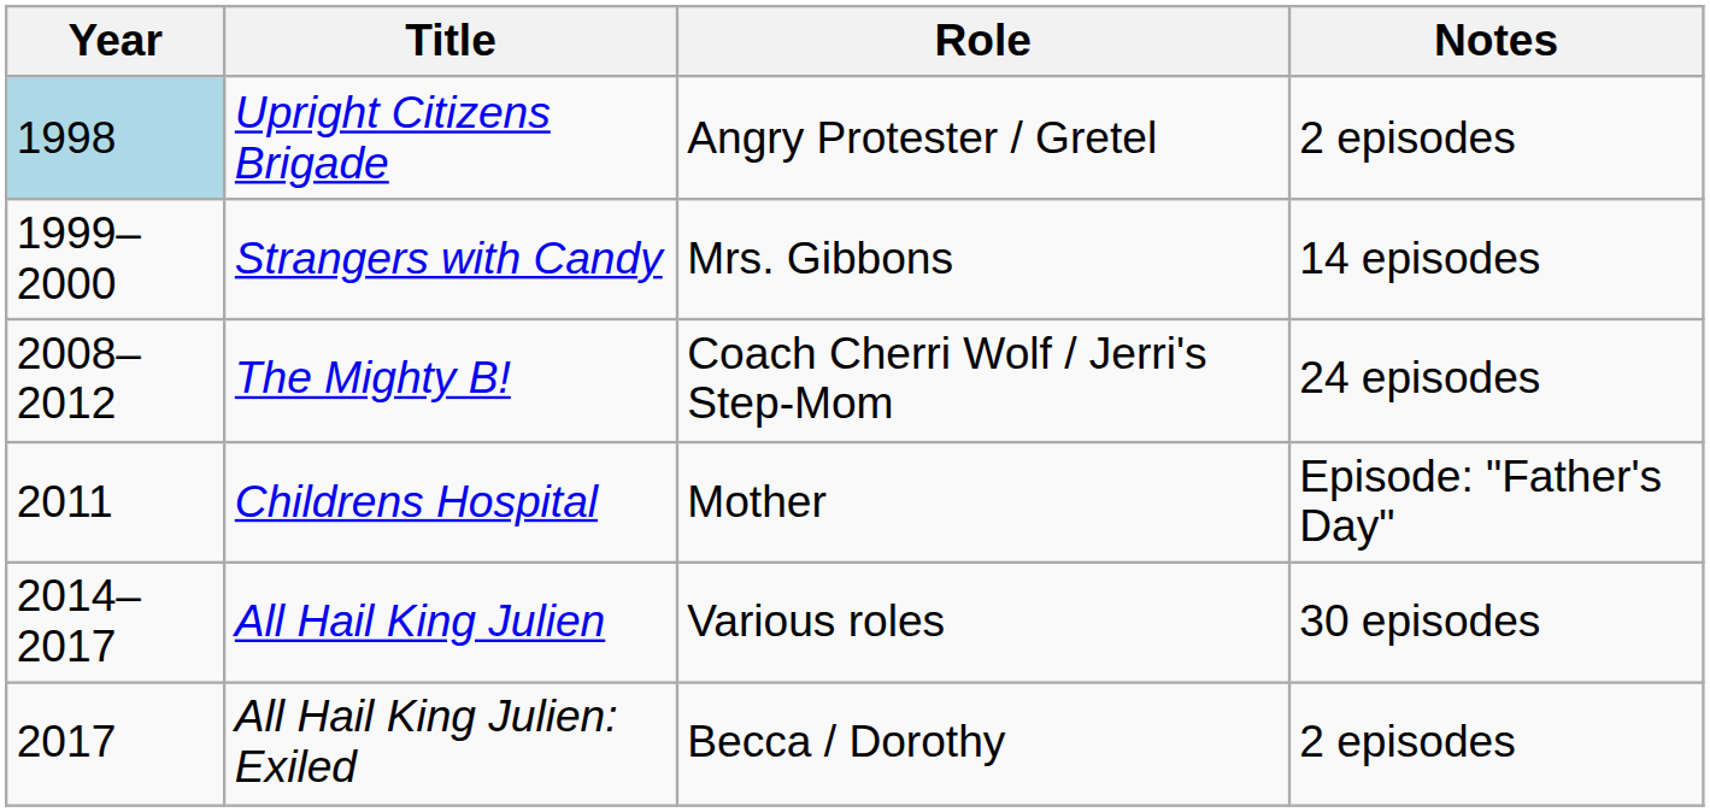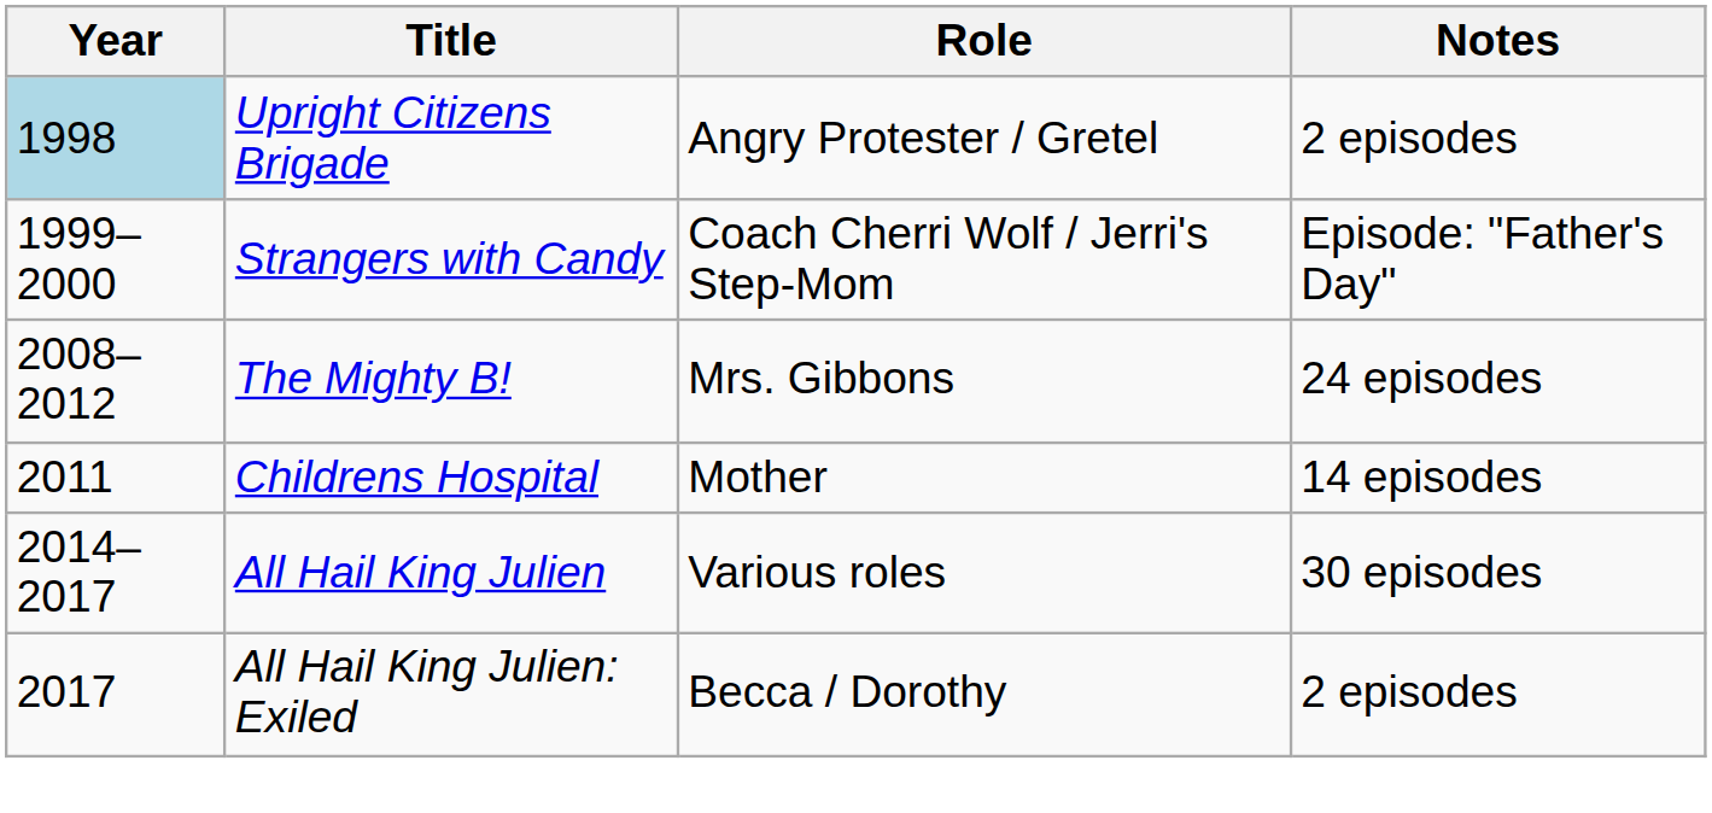Strangers with Candy | Role: Mrs. Gibbons -> Coach Cherri Wolf / Jerri's Step-Mom
Strangers with Candy | Notes: 14 episodes -> Episode: "Father's Day"
The Mighty B! | Role: Coach Cherri Wolf / Jerri's Step-Mom -> Mrs. Gibbons
Childrens Hospital | Notes: Episode: "Father's Day" -> 14 episodes
